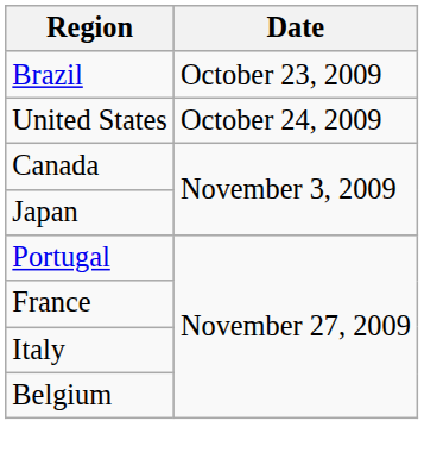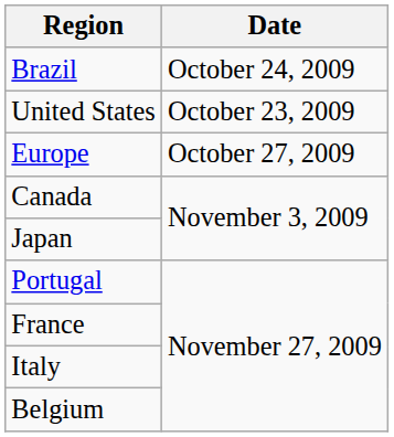Brazil | Date: October 23, 2009 -> October 24, 2009
United States | Date: October 24, 2009 -> October 23, 2009
+ row: Europe | October 27, 2009
